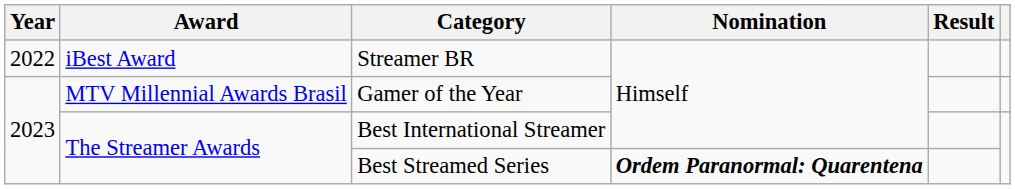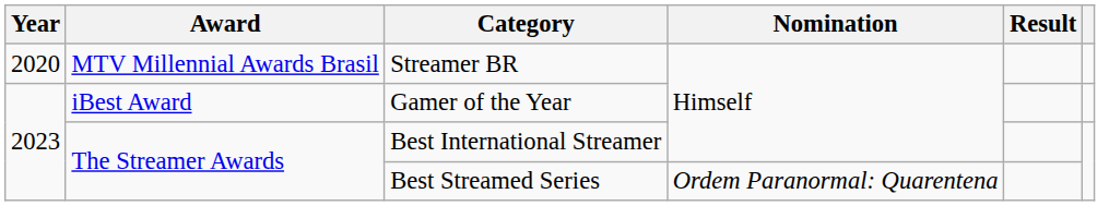Streamer BR | Year: 2022 -> 2020
Streamer BR | Award: iBest Award -> MTV Millennial Awards Brasil
Gamer of the Year | Award: MTV Millennial Awards Brasil -> iBest Award
Best Streamed Series | Nomination: bold -> normal
